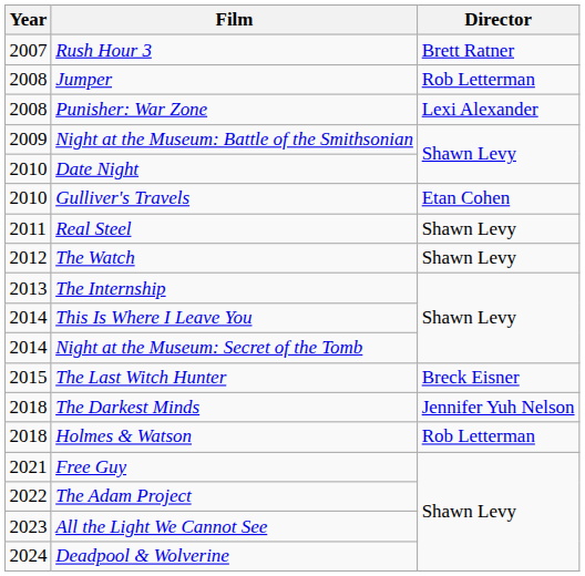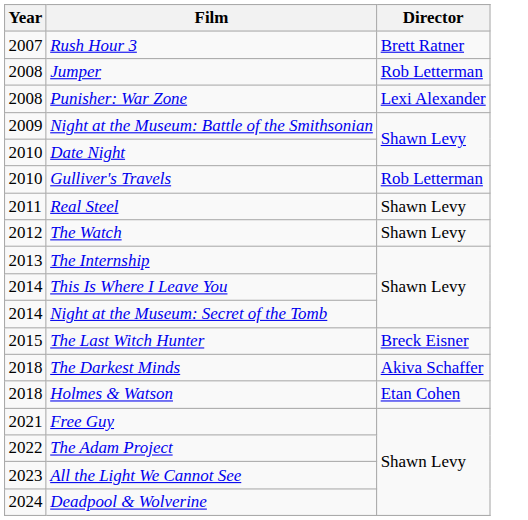Gulliver's Travels | Director: Etan Cohen -> Rob Letterman
The Darkest Minds | Director: Jennifer Yuh Nelson -> Akiva Schaffer
Holmes & Watson | Director: Rob Letterman -> Etan Cohen
